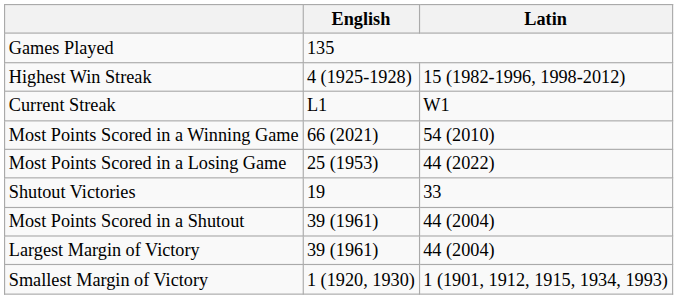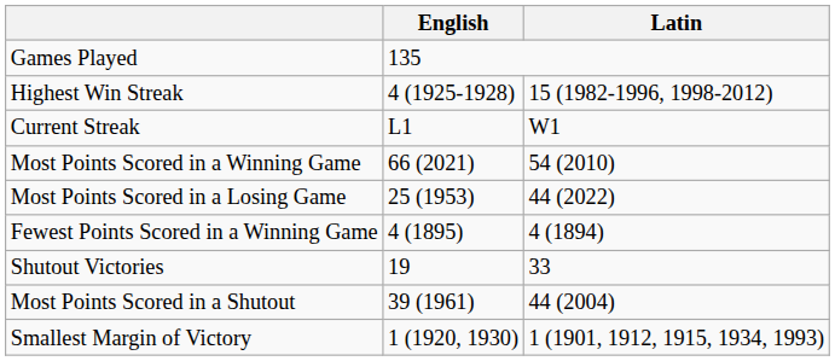+ row: Fewest Points Scored in a Winning Game | 4 (1895) | 4 (1894)
- row: Largest Margin of Victory | 39 (1961) | 44 (2004)
